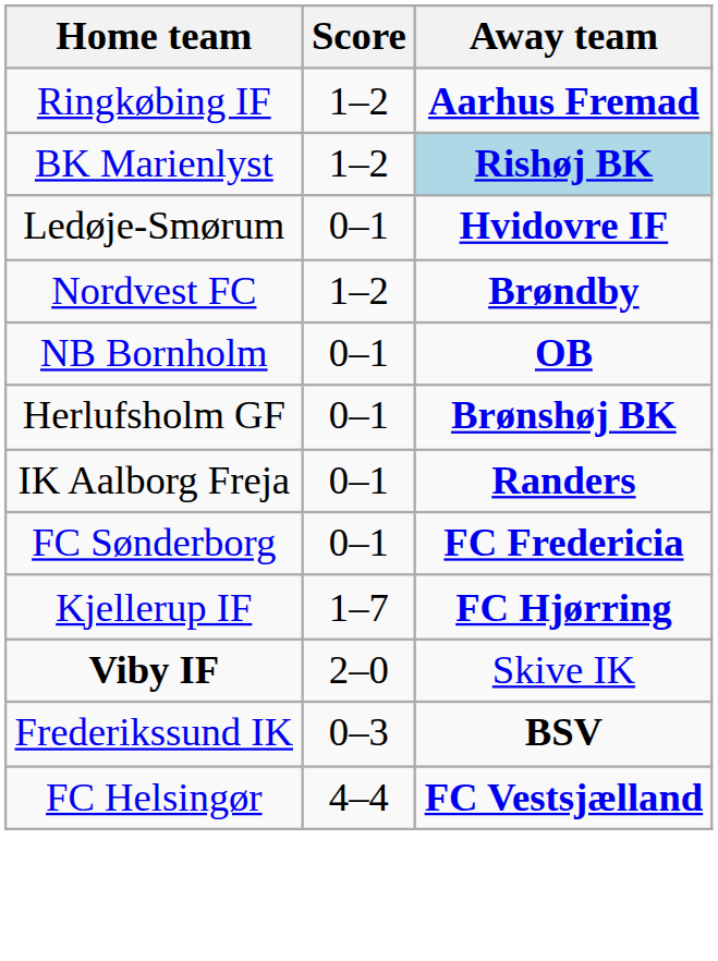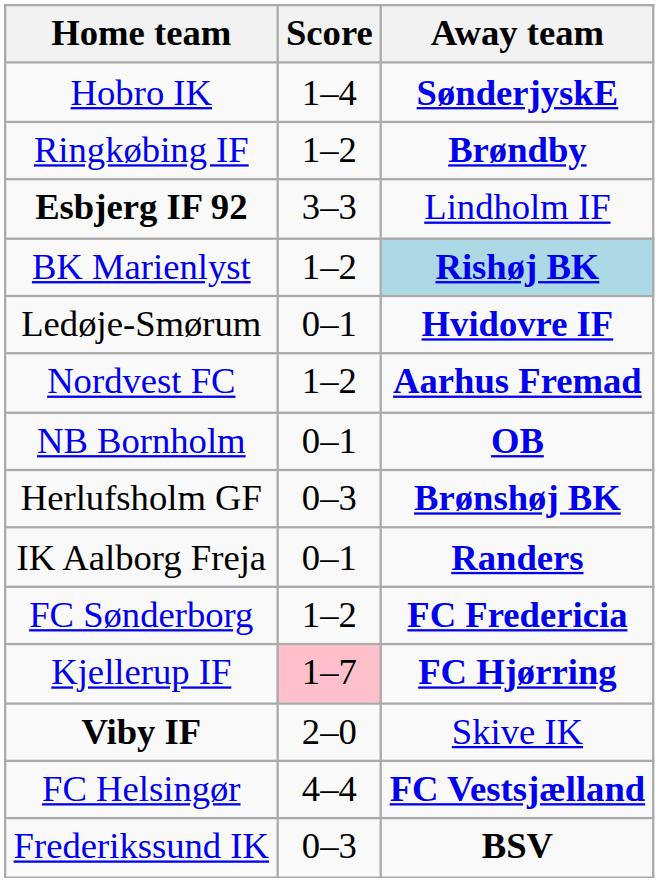+ row: Hobro IK | 1–4 | SønderjyskE
Ringkøbing IF | Away team: Aarhus Fremad -> Brøndby
+ row: Esbjerg IF 92 | 3–3 | Lindholm IF
Nordvest FC | Away team: Brøndby -> Aarhus Fremad
Herlufsholm GF | Score: 0–1 -> 0–3
FC Sønderborg | Score: 0–1 -> 1–2
Kjellerup IF | Score: no background -> pink background
rows swapped: FC Helsingør <-> Frederikssund IK
